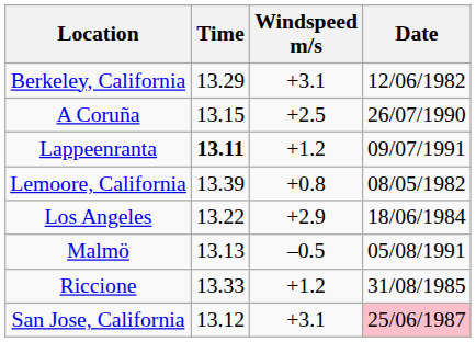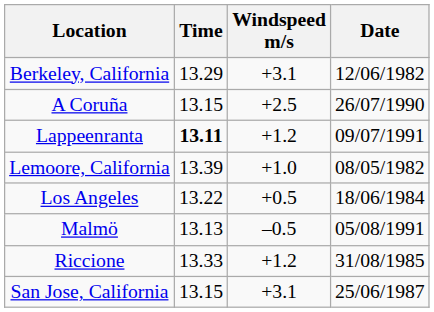Lemoore, California | Windspeed m/s: +0.8 -> +1.0
Los Angeles | Windspeed m/s: +2.9 -> +0.5
San Jose, California | Time: 13.12 -> 13.15
San Jose, California | Date: pink background -> no background
